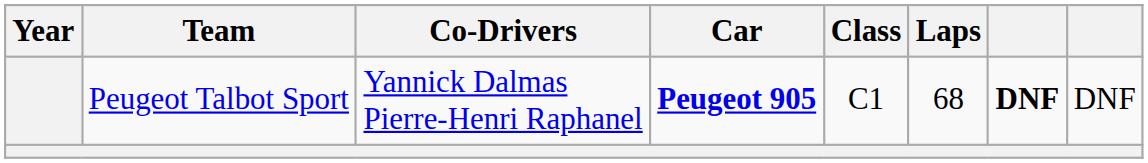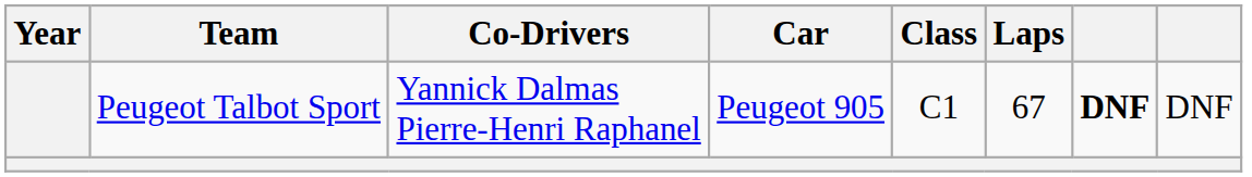Peugeot Talbot Sport | Car: bold -> normal
Peugeot Talbot Sport | Laps: 68 -> 67
